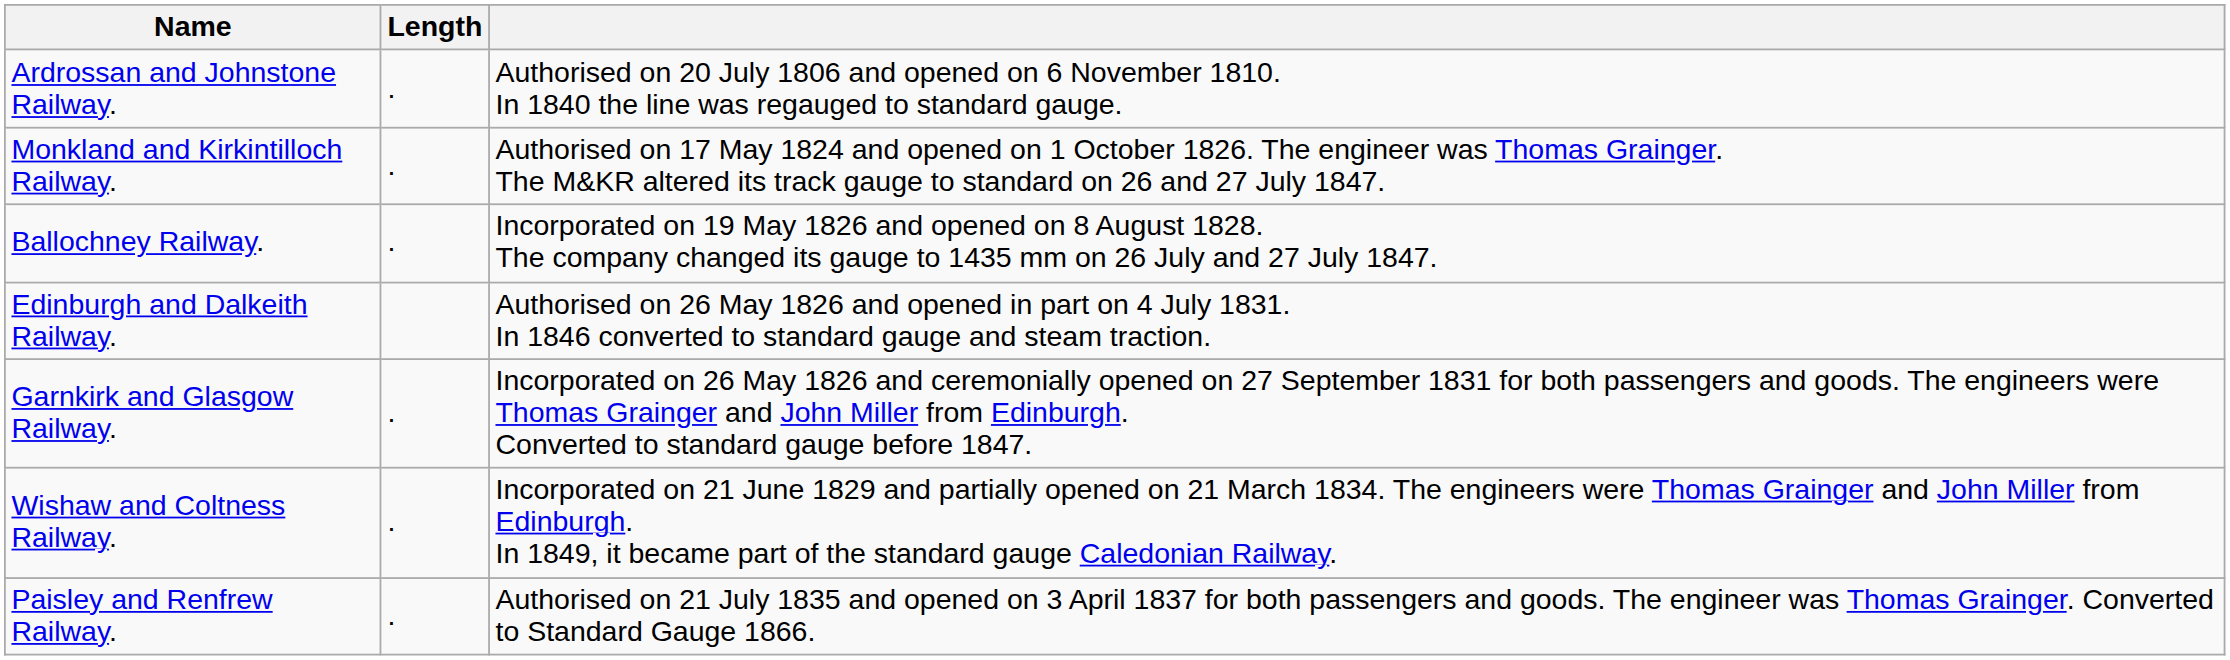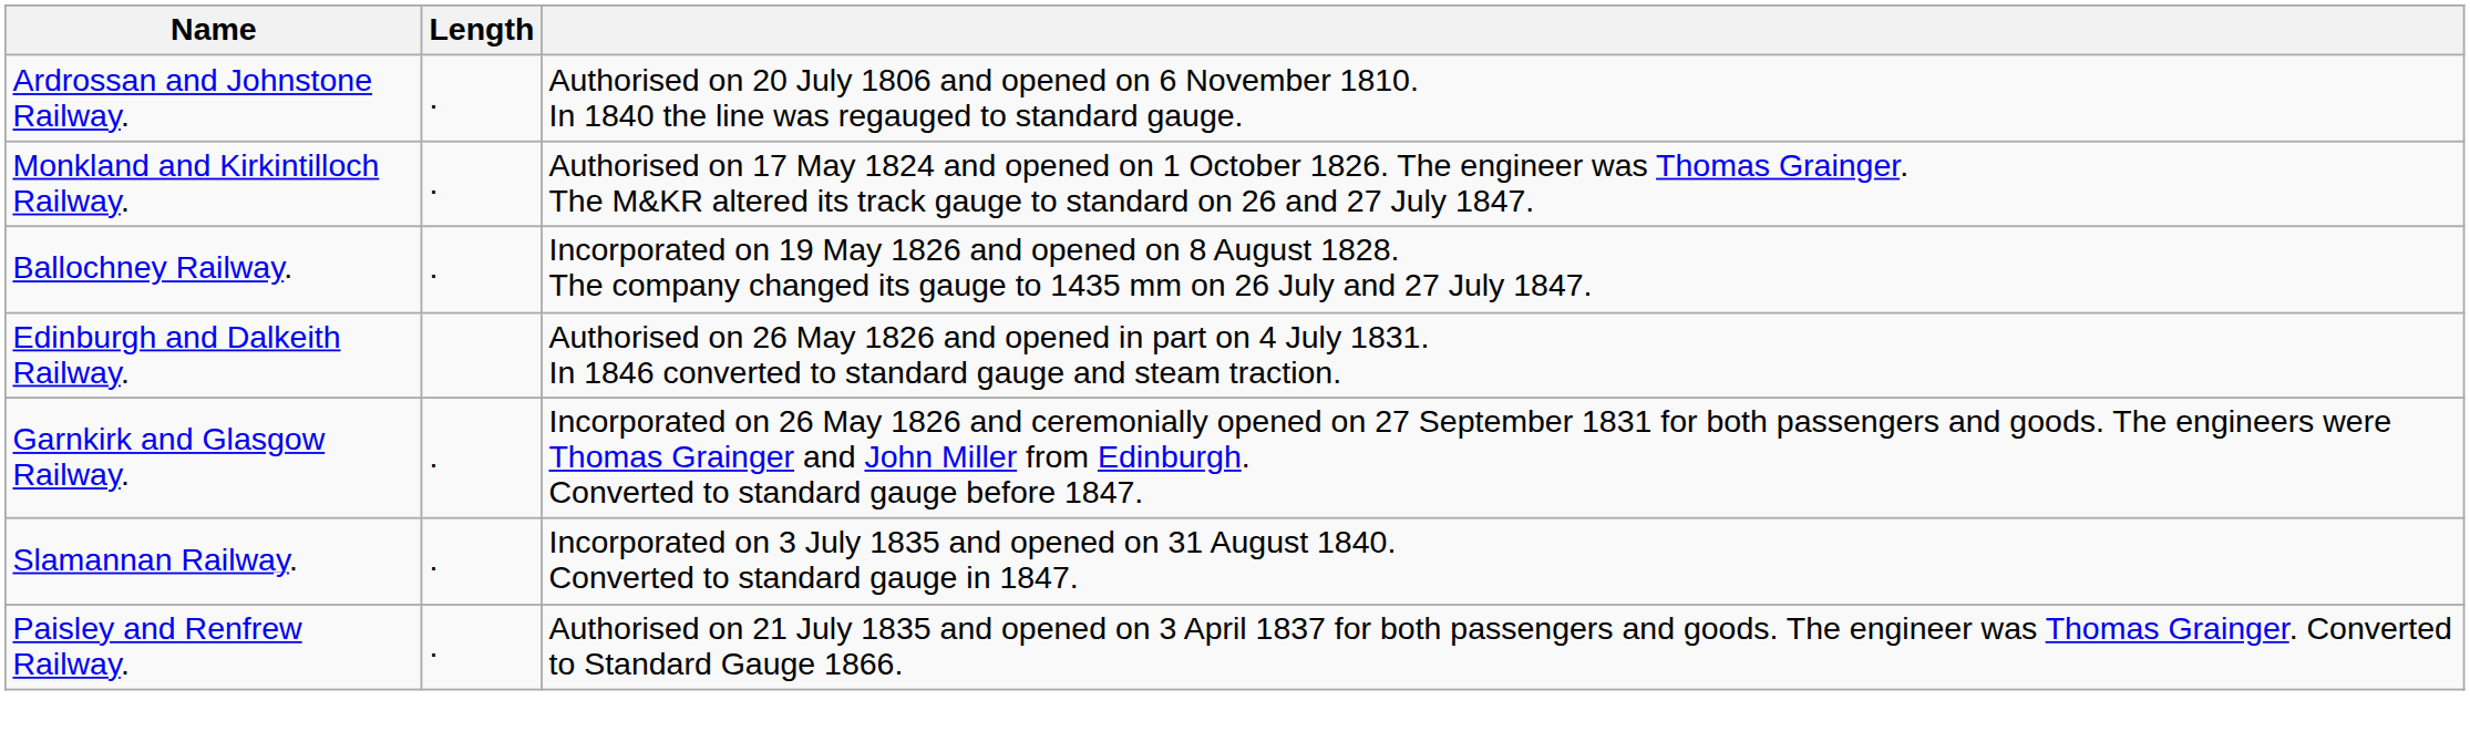- row: Wishaw and Coltness Railway. | . | Incorporated on 21 June 1829 and partially opened on 21 March 1834. The engineers were Thomas Grainger and John Miller from Edinburgh. In 1849, it became part of the standard gauge Caledonian Railway.
+ row: Slamannan Railway. | . | Incorporated on 3 July 1835 and opened on 31 August 1840. Converted to standard gauge in 1847.
